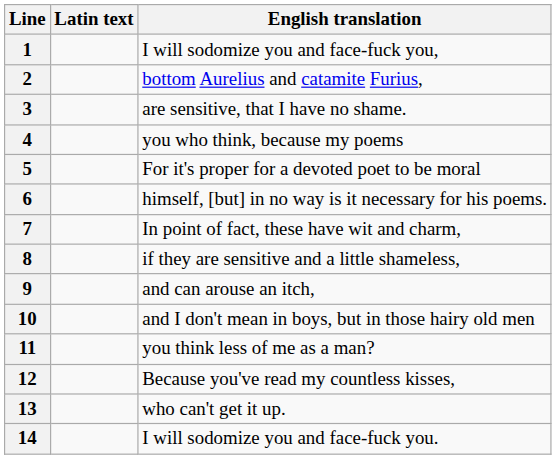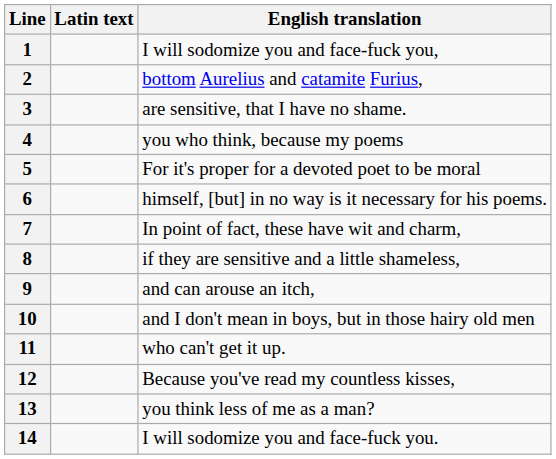11 | English translation: you think less of me as a man? -> who can't get it up.
13 | English translation: who can't get it up. -> you think less of me as a man?
